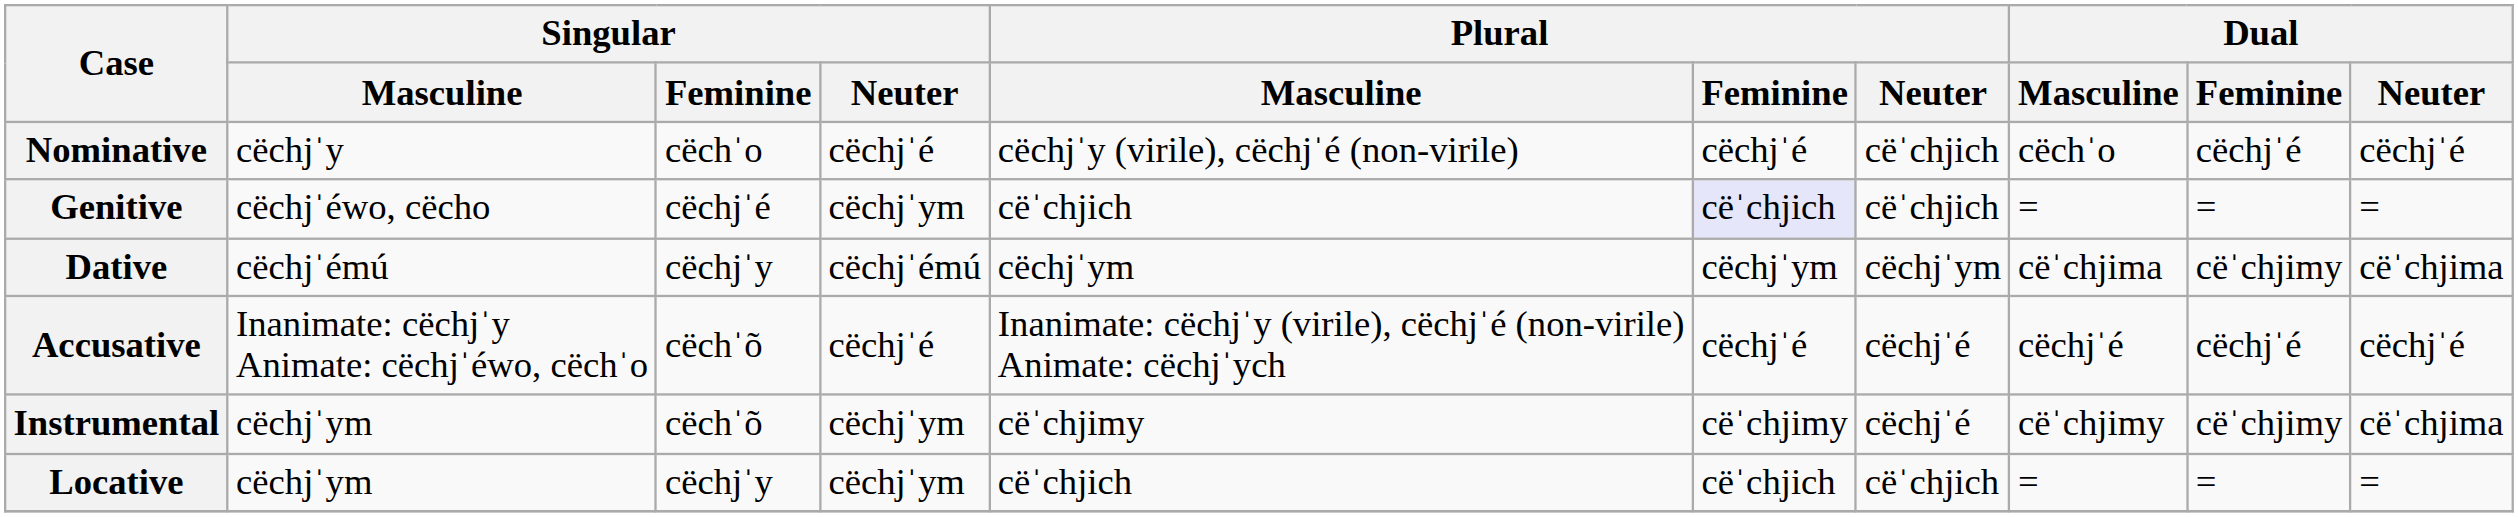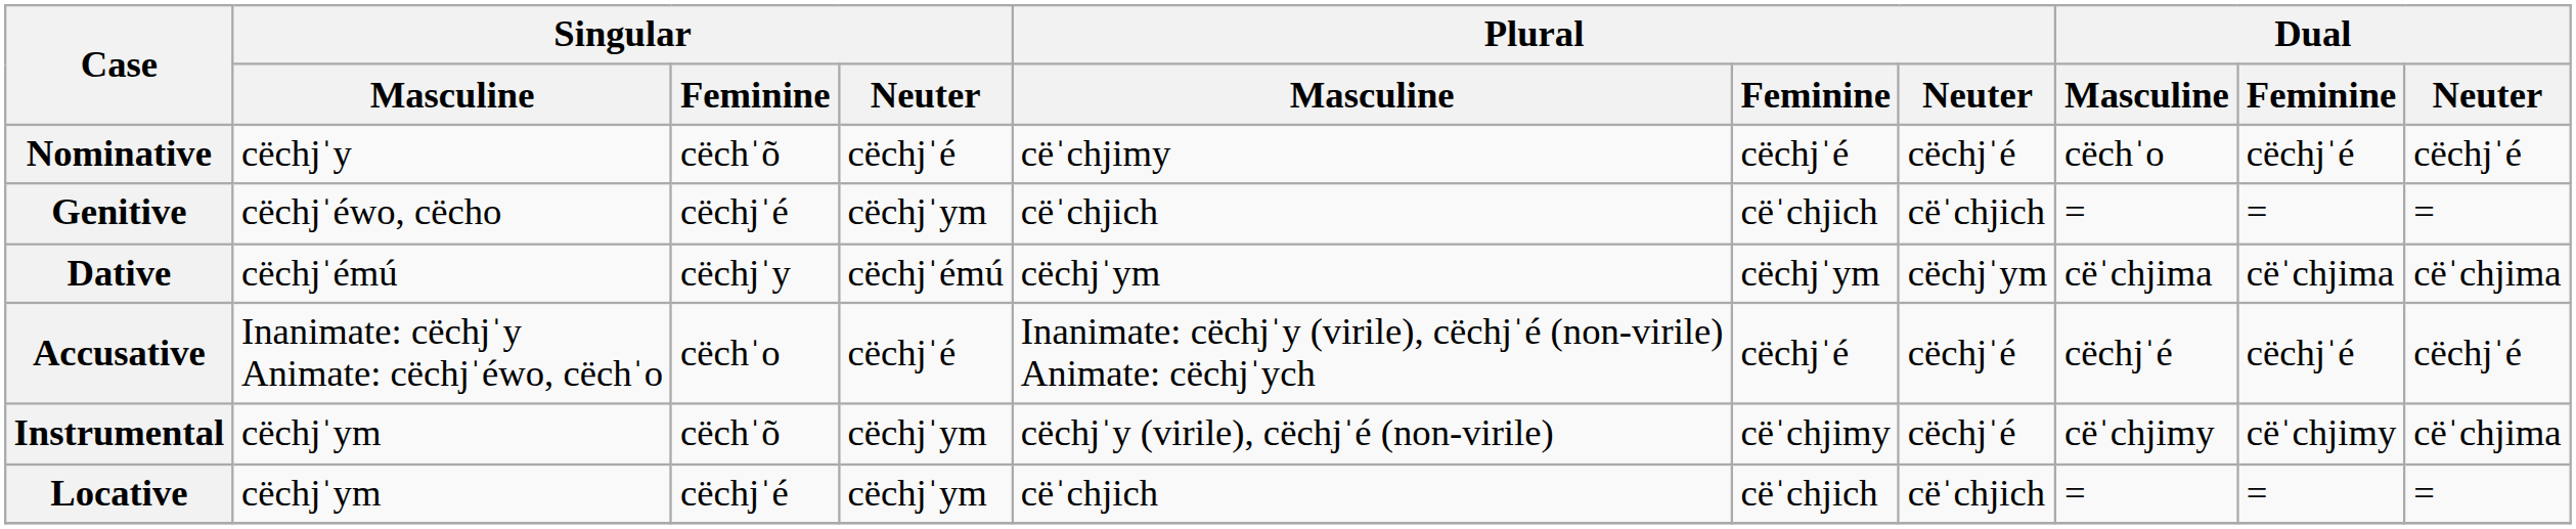Nominative | Singular / Feminine: cëchˈo -> cëchˈõ
Nominative | Plural / Masculine: cëchjˈy (virile), cëchjˈé (non-virile) -> cëˈchjimy
Nominative | Plural / Neuter: cëˈchjich -> cëchjˈé
Genitive | Plural / Feminine: lavender background -> no background
Dative | Dual / Feminine: cëˈchjimy -> cëˈchjima
Accusative | Singular / Feminine: cëchˈõ -> cëchˈo
Instrumental | Plural / Masculine: cëˈchjimy -> cëchjˈy (virile), cëchjˈé (non-virile)
Locative | Singular / Feminine: cëchjˈy -> cëchjˈé
